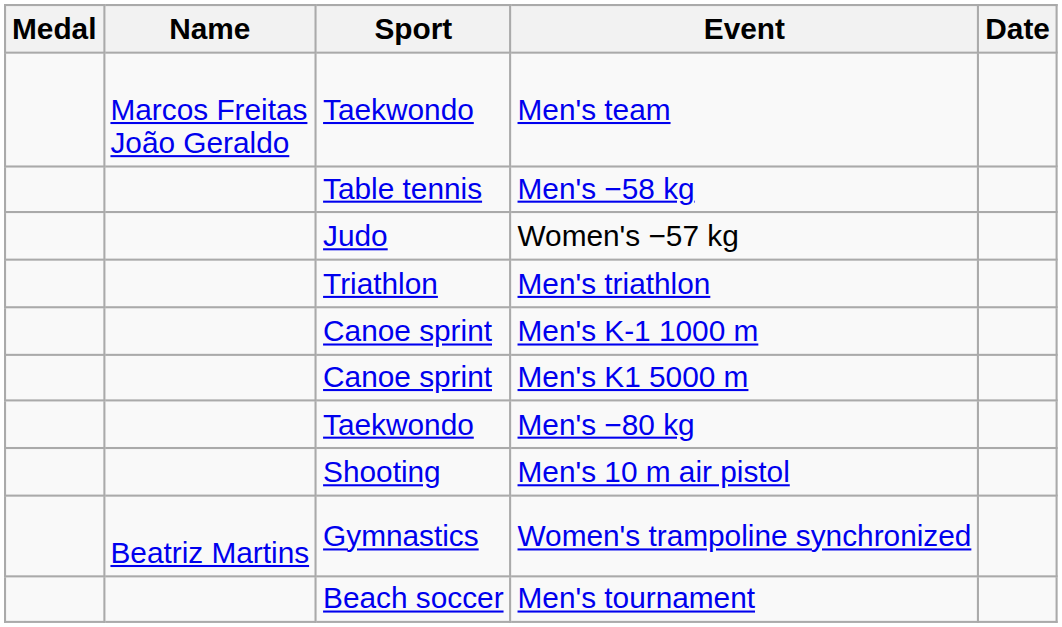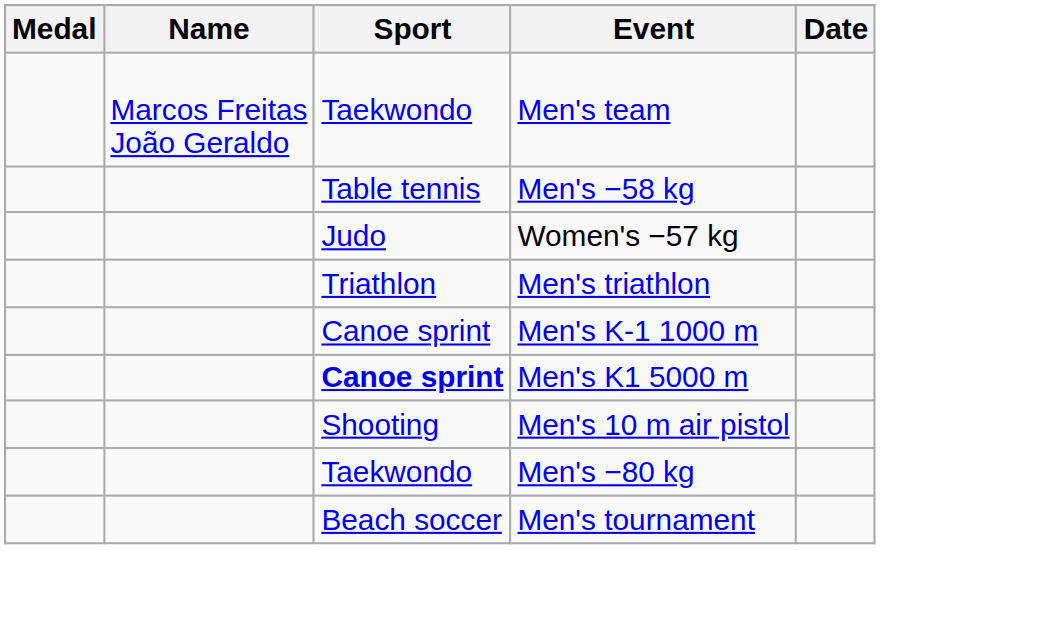Men's K1 5000 m | Sport: normal -> bold
rows swapped: Men's 10 m air pistol <-> Men's −80 kg
- row: Beatriz Martins | Gymnastics | Women's trampoline synchronized
